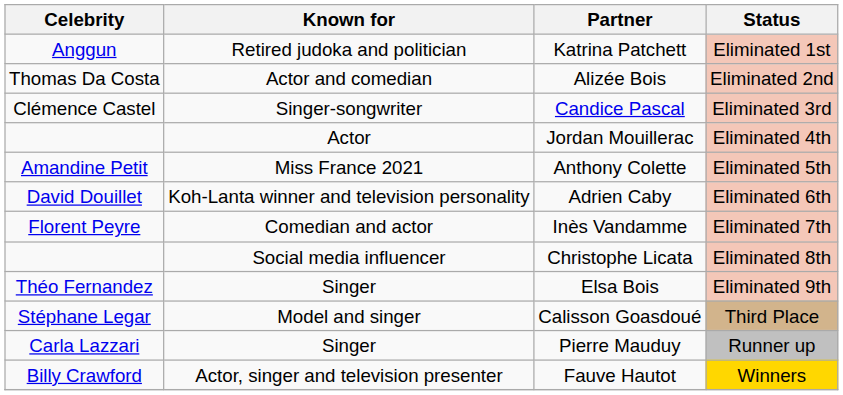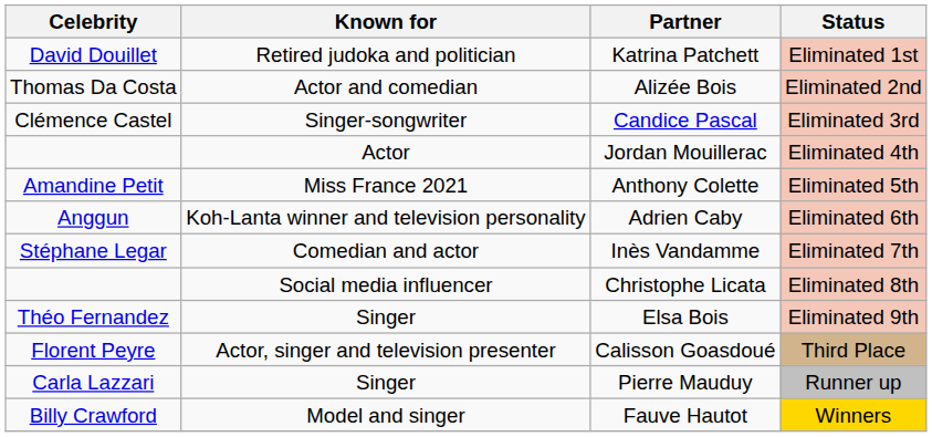Katrina Patchett | Celebrity: Anggun -> David Douillet
Adrien Caby | Celebrity: David Douillet -> Anggun
Inès Vandamme | Celebrity: Florent Peyre -> Stéphane Legar
Calisson Goasdoué | Celebrity: Stéphane Legar -> Florent Peyre
Calisson Goasdoué | Known for: Model and singer -> Actor, singer and television presenter
Fauve Hautot | Known for: Actor, singer and television presenter -> Model and singer
